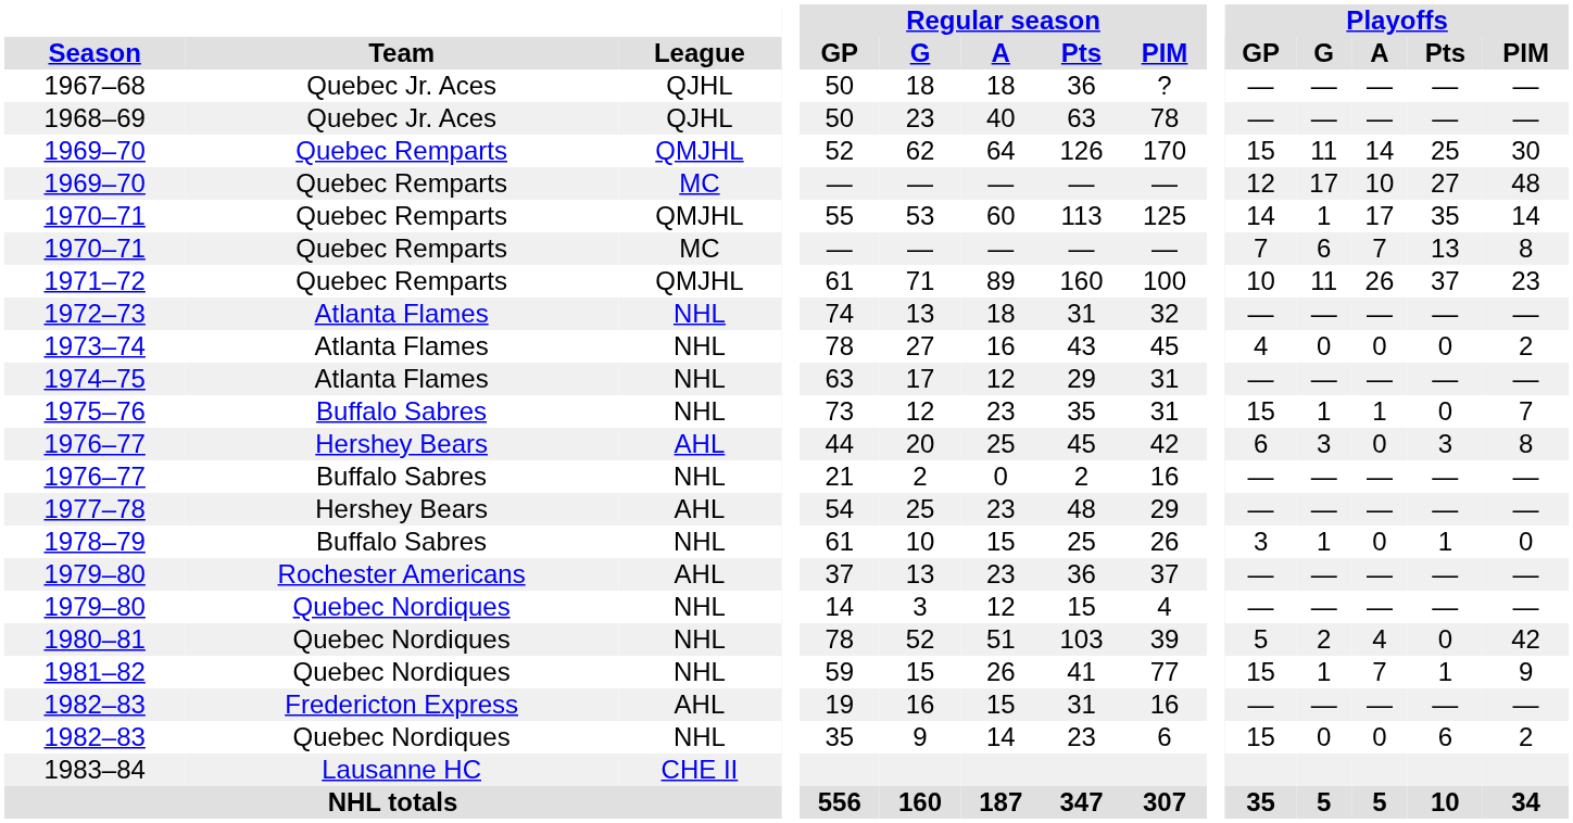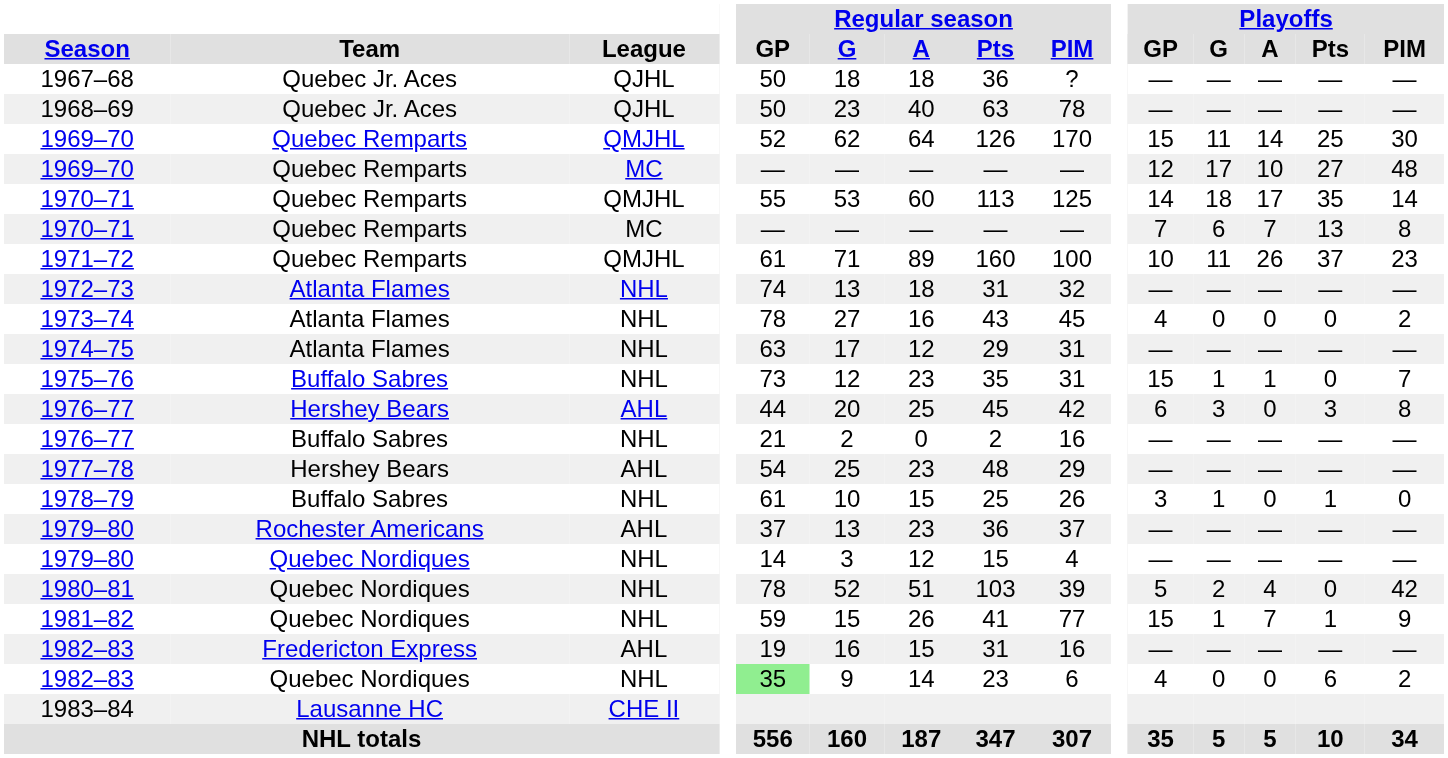1970–71 / QMJHL | Playoffs / G: 1 -> 18
1982–83 / NHL | Regular season / GP: no background -> lightgreen background
1982–83 / NHL | Playoffs / GP: 15 -> 4
